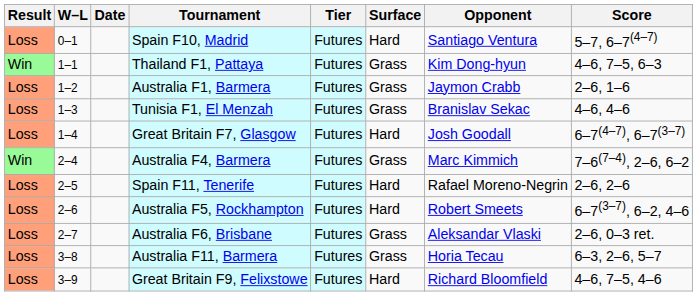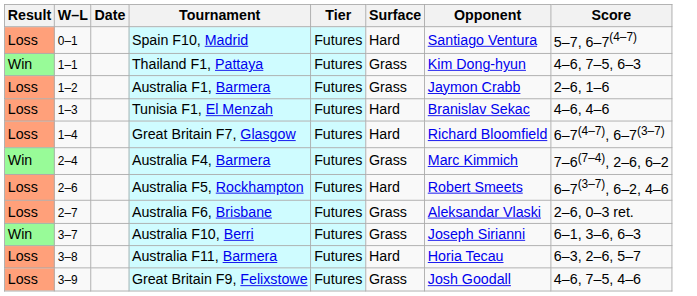Tunisia F1, El Menzah | Surface: Grass -> Hard
Great Britain F7, Glasgow | Opponent: Josh Goodall -> Richard Bloomfield
- row: Loss | 2–5 | Spain F11, Tenerife | Futures | Hard | Rafael Moreno-Negrin | 2–6, 2–6
+ row: Win | 3–7 | Australia F10, Berri | Futures | Grass | Joseph Sirianni | 6–1, 3–6, 6–3
Australia F11, Barmera | Surface: Grass -> Hard
Great Britain F9, Felixstowe | Surface: Hard -> Grass
Great Britain F9, Felixstowe | Opponent: Richard Bloomfield -> Josh Goodall
